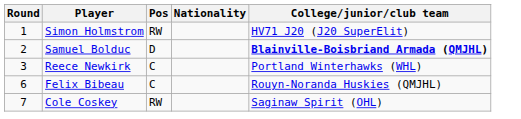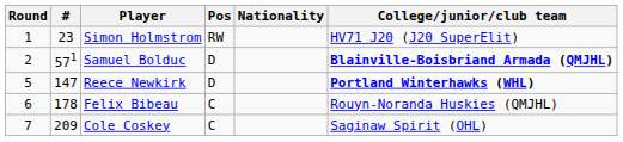+ column: # | 23 | 571 | 147 | 178 | 209
Reece Newkirk | Round: 3 -> 5
Reece Newkirk | Pos: C -> D
Reece Newkirk | College/junior/club team: normal -> bold
Cole Coskey | Pos: RW -> C
